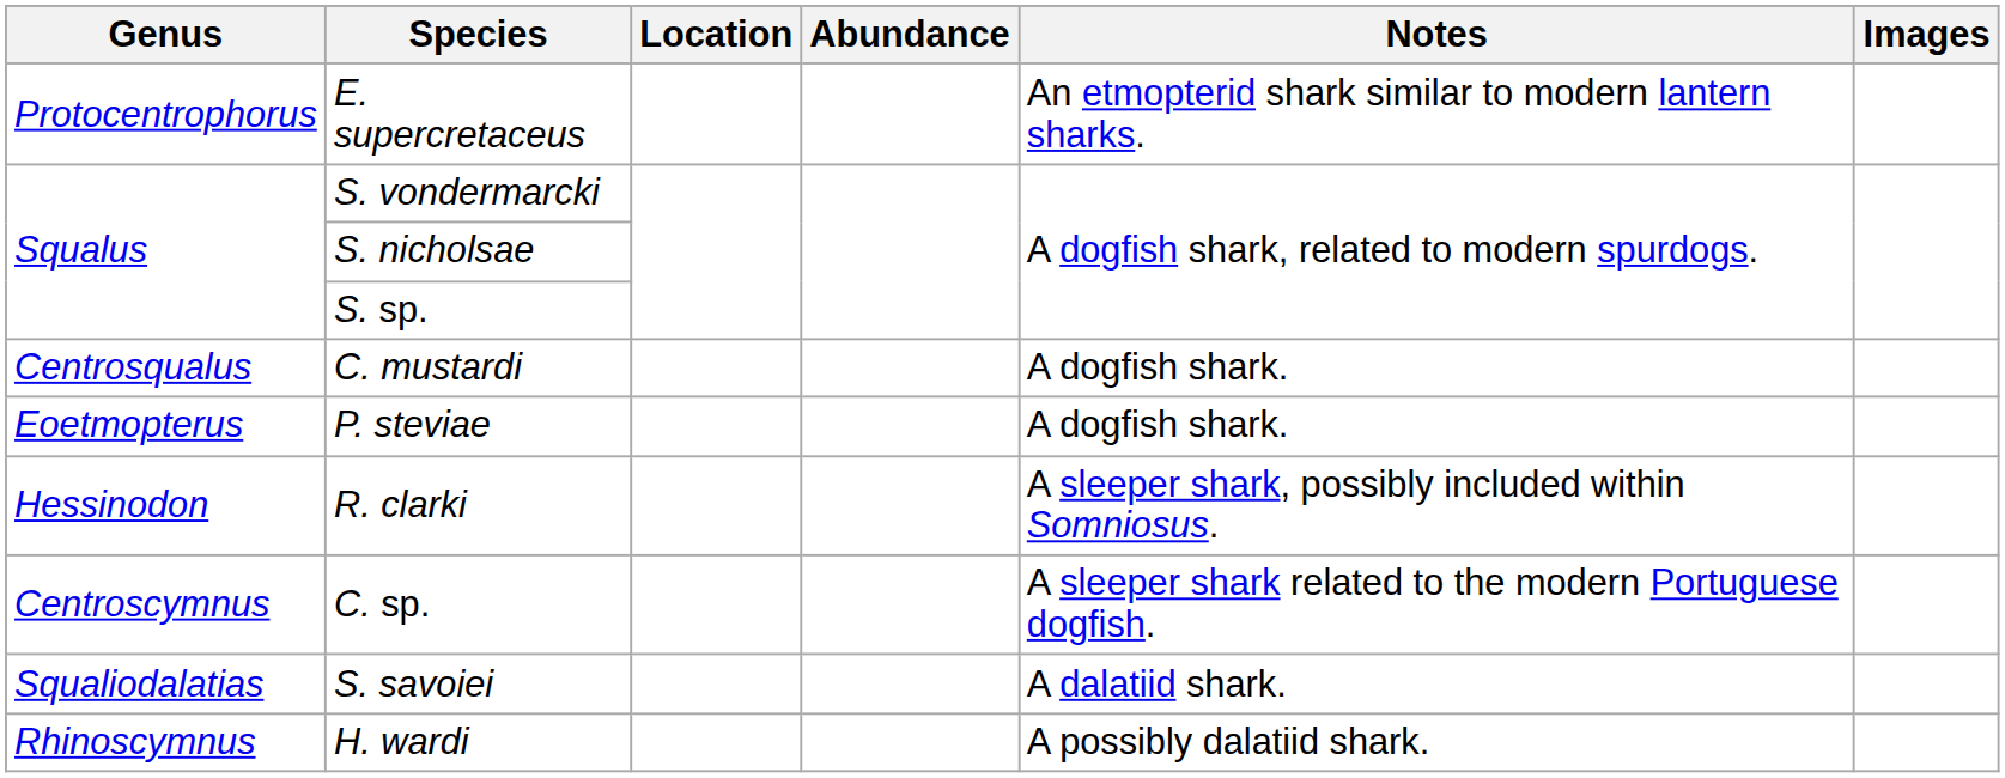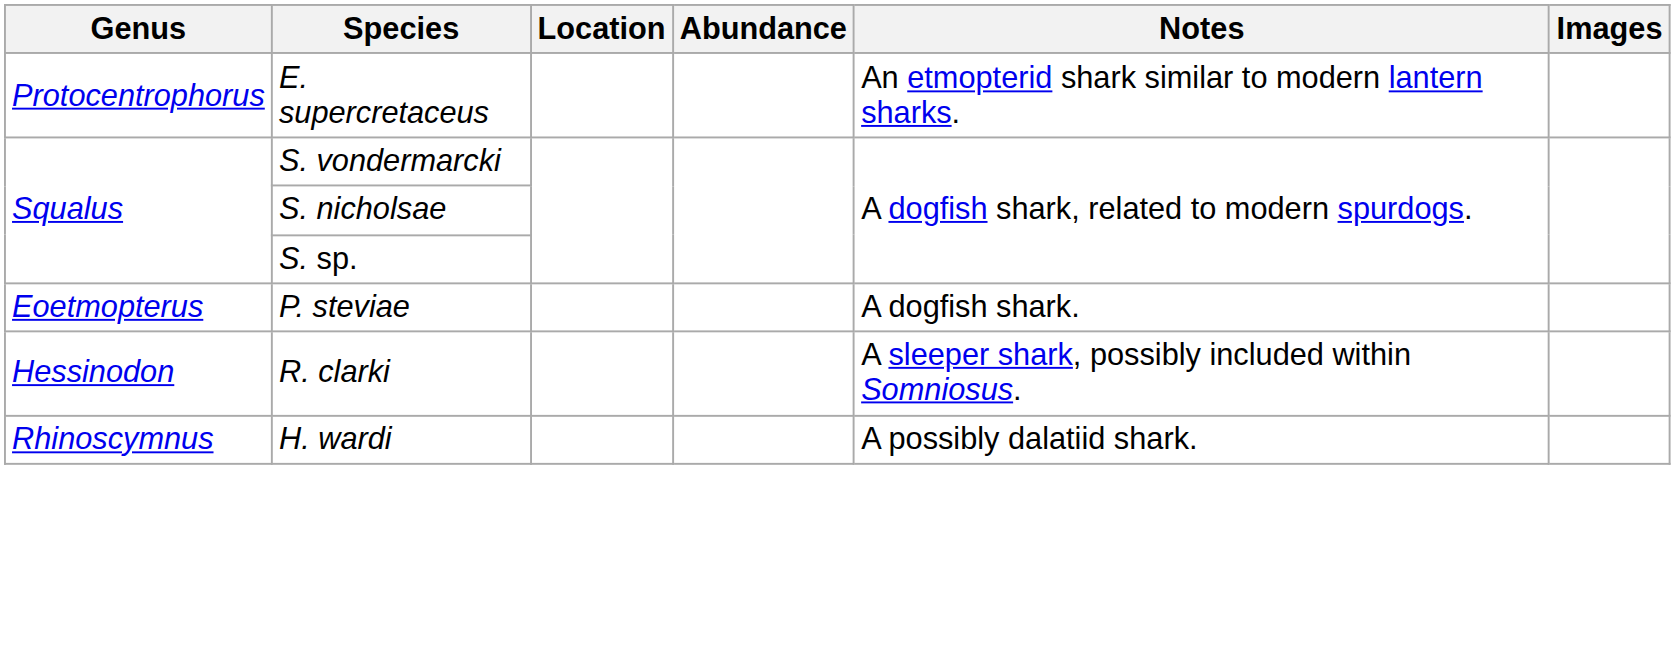- row: Centrosqualus | C. mustardi | A dogfish shark.
- row: Centroscymnus | C. sp. | A sleeper shark related to the modern Portuguese dogfish.
- row: Squaliodalatias | S. savoiei | A dalatiid shark.
